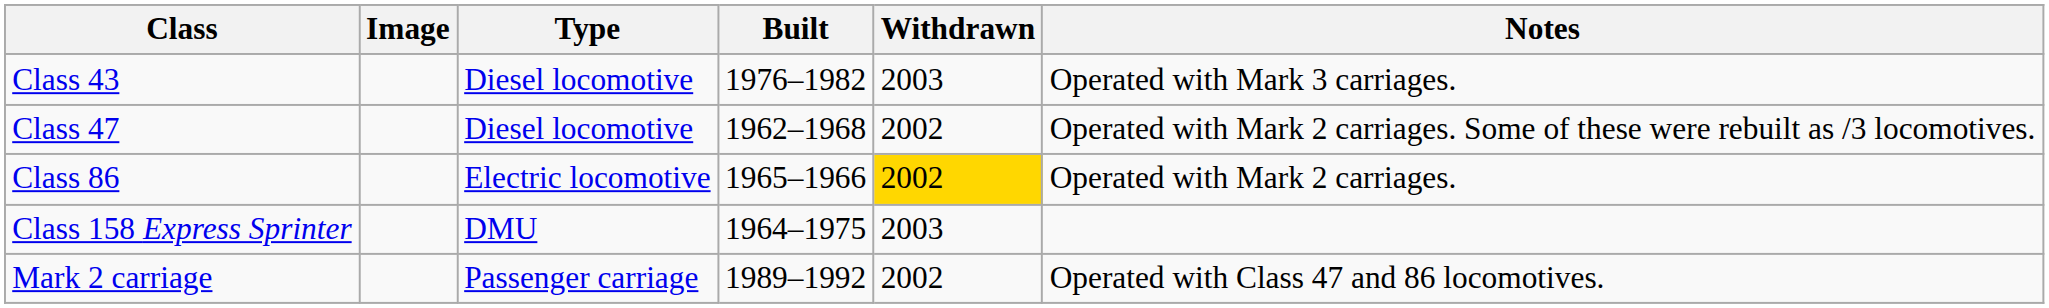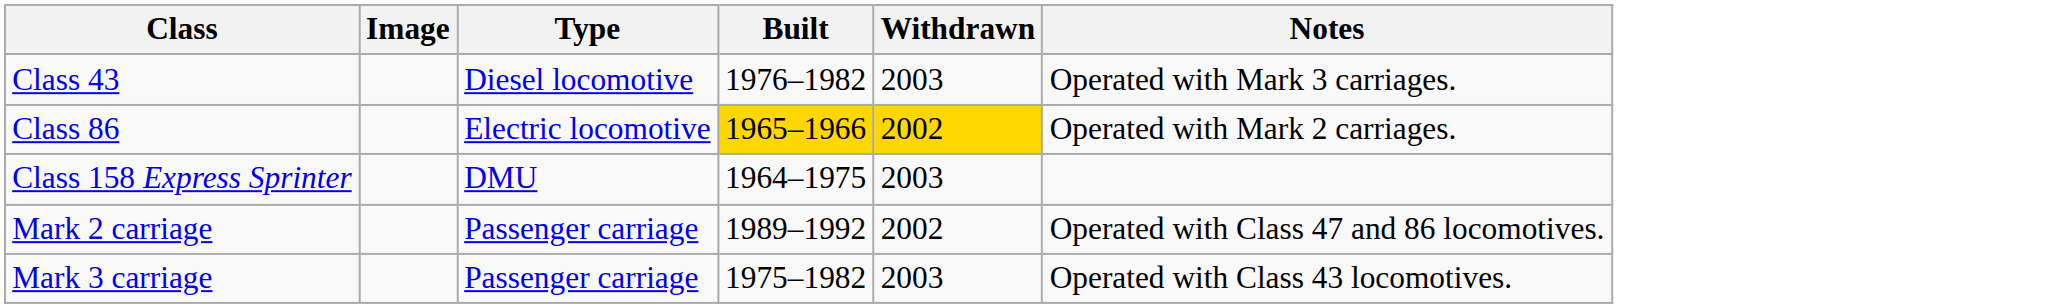- row: Class 47 | Diesel locomotive | 1962–1968 | 2002 | Operated with Mark 2 carriages. Some of these were rebuilt as /3 locomotives.
Class 86 | Built: no background -> gold background
+ row: Mark 3 carriage | Passenger carriage | 1975–1982 | 2003 | Operated with Class 43 locomotives.
